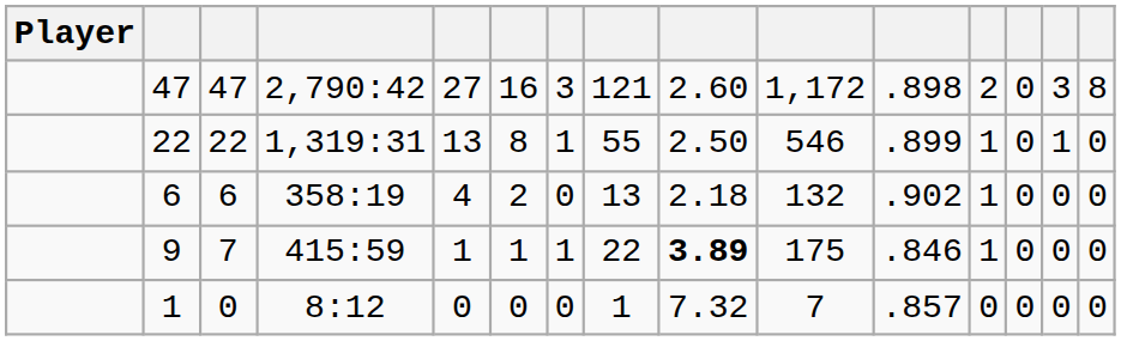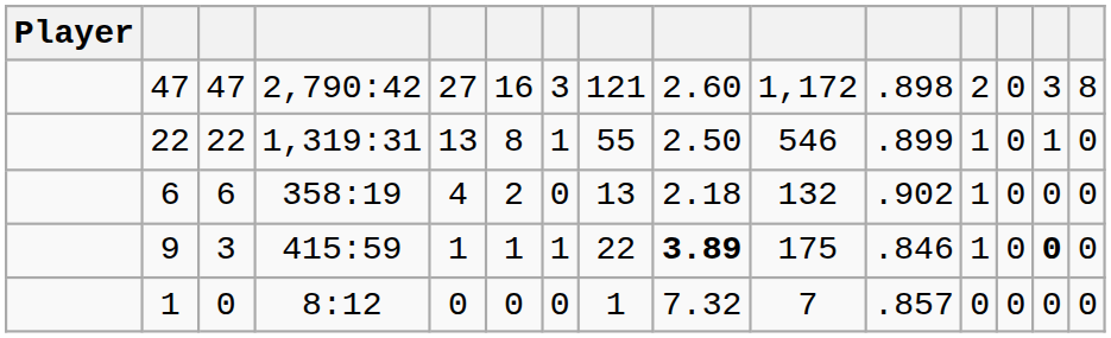9 | column 3: 7 -> 3
9 | column 14: normal -> bold
